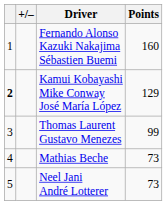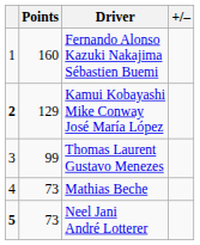columns swapped: +/– <-> Points
Neel Jani André Lotterer | column 1: normal -> bold
